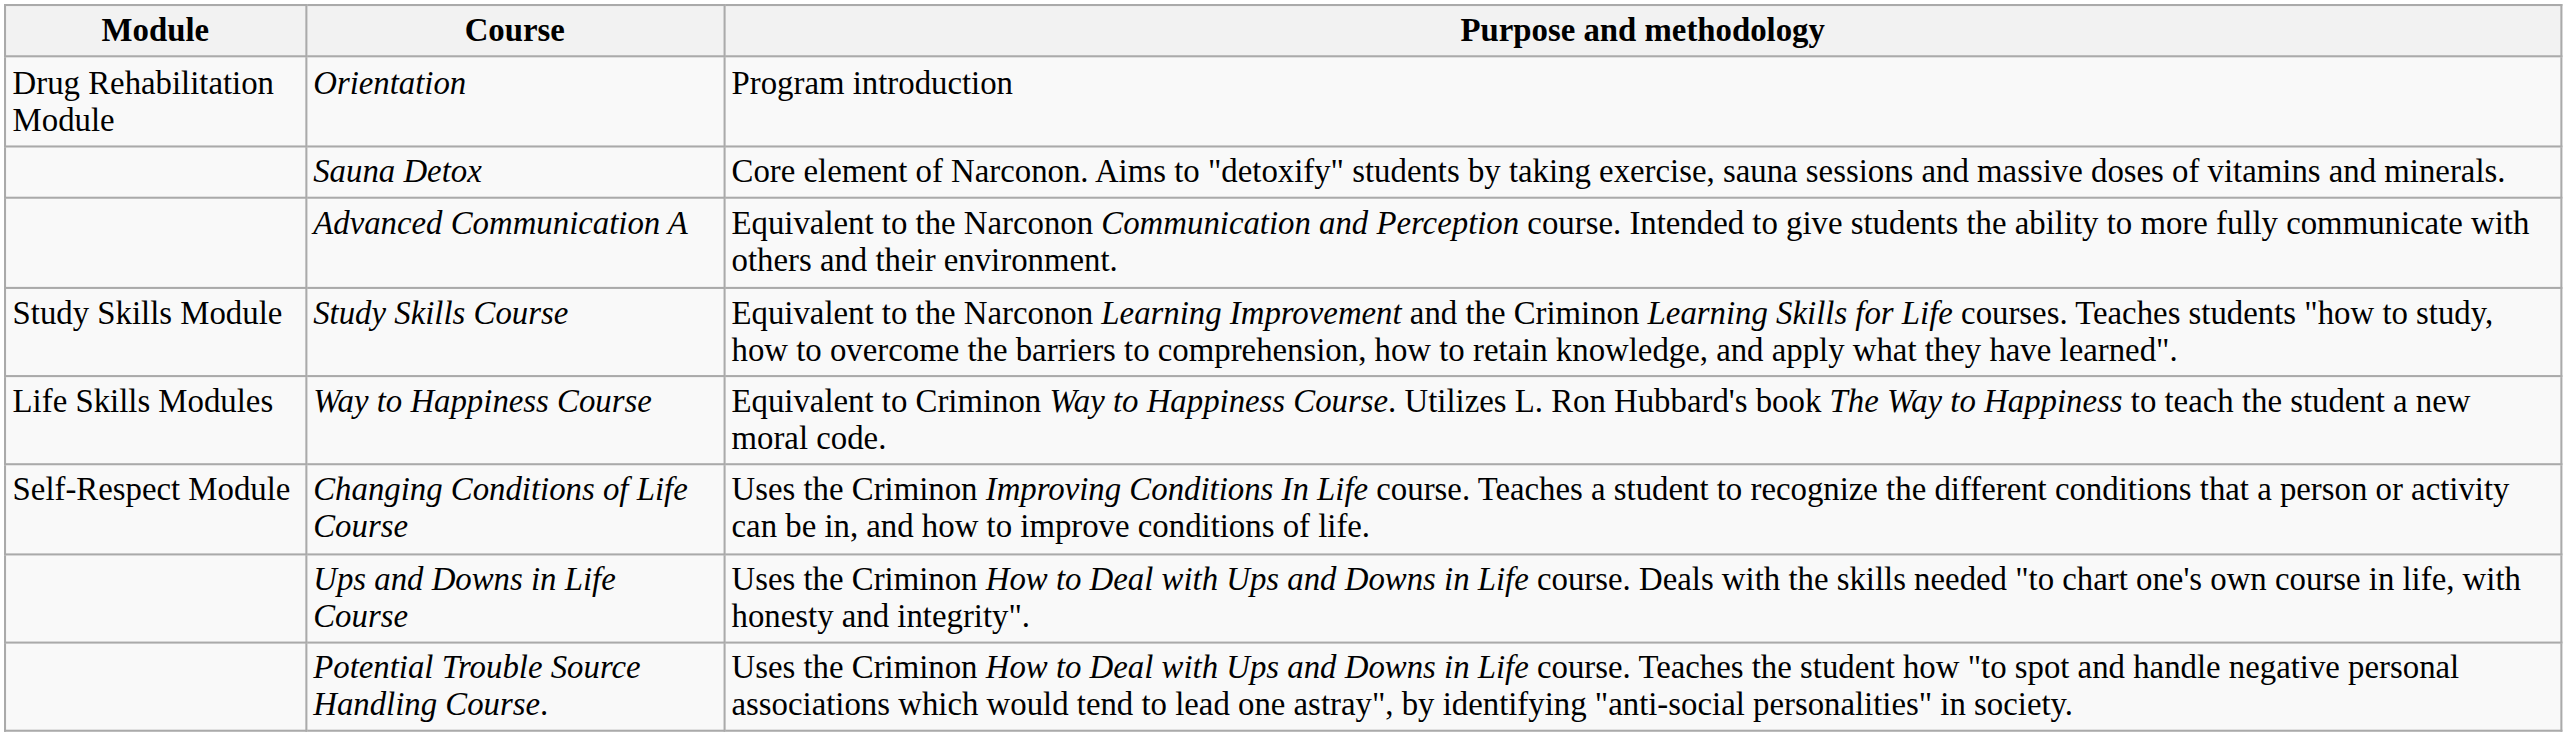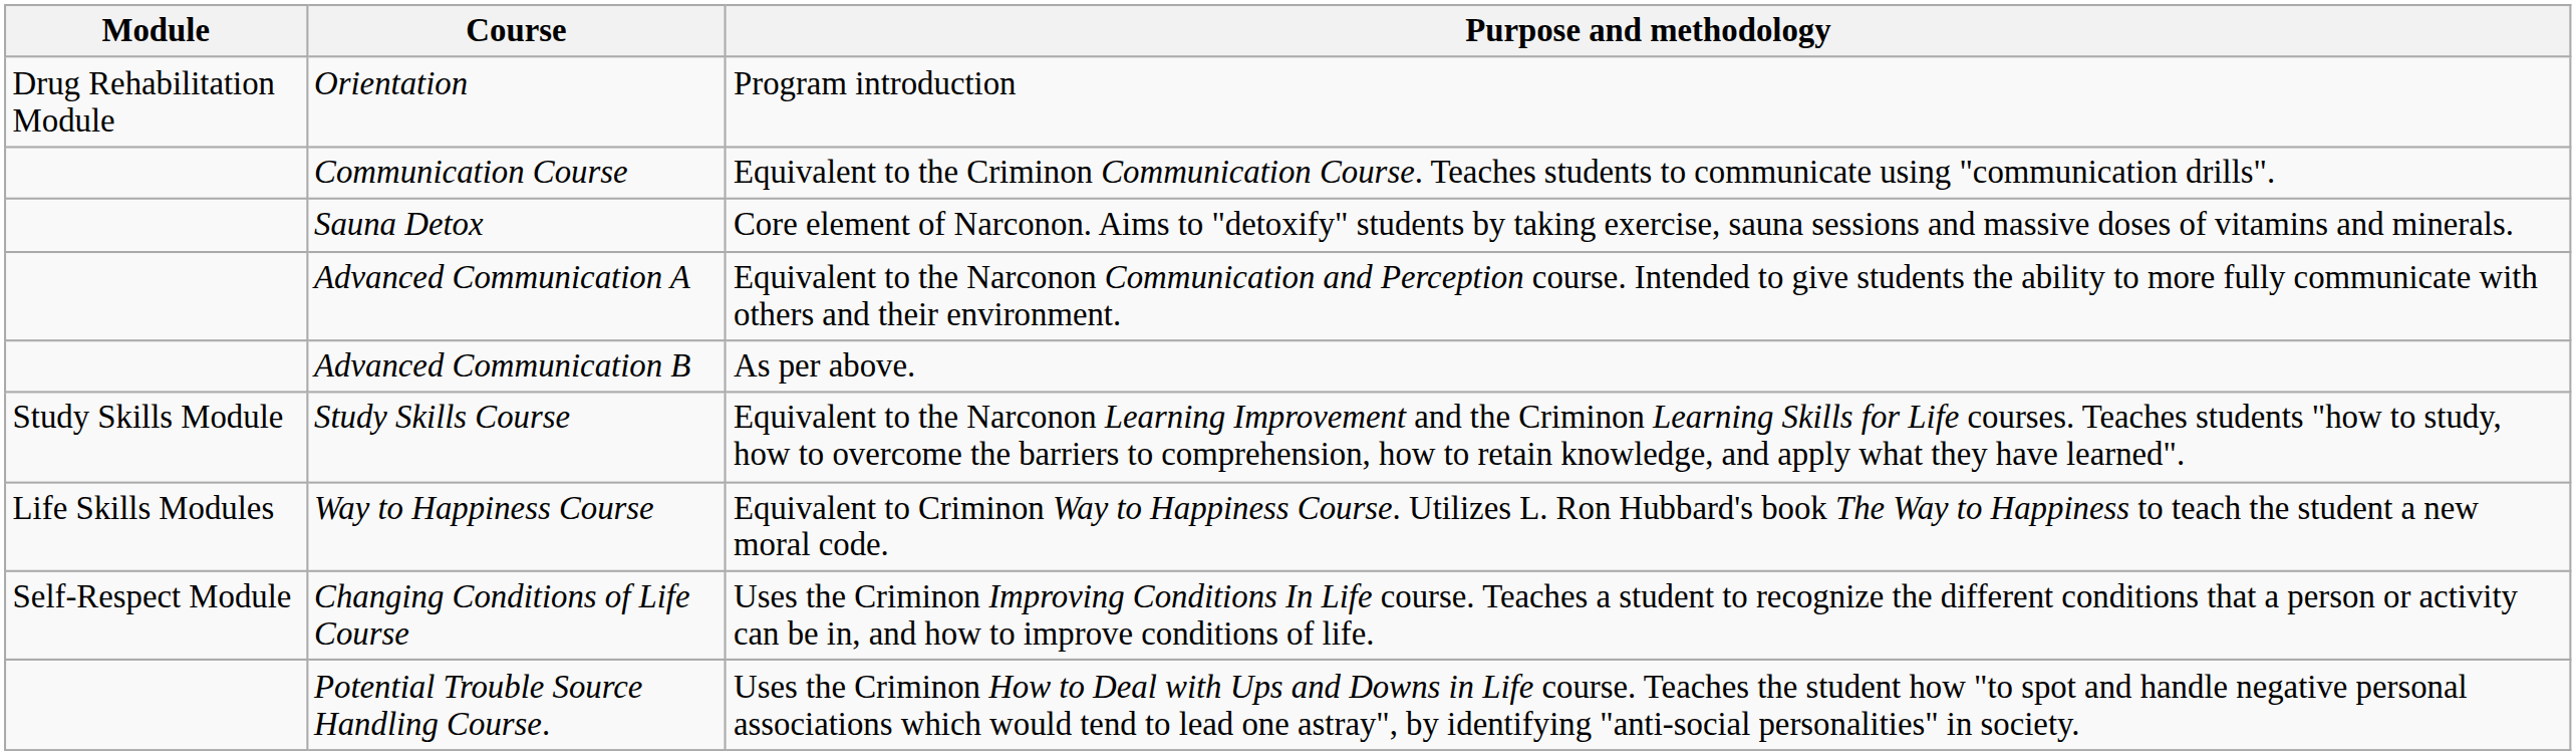+ row: Communication Course | Equivalent to the Criminon Communication Course. Teaches students to communicate using "communication drills".
+ row: Advanced Communication B | As per above.
- row: Ups and Downs in Life Course | Uses the Criminon How to Deal with Ups and Downs in Life course. Deals with the skills needed "to chart one's own course in life, with honesty and integrity".
